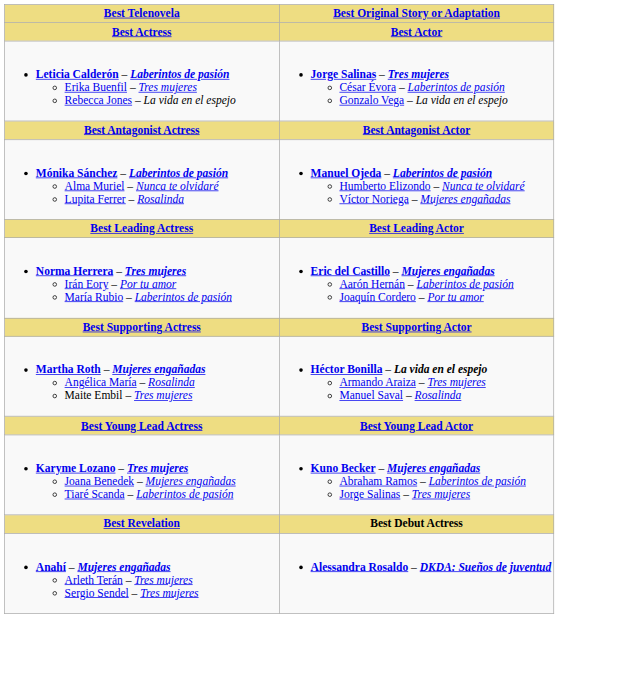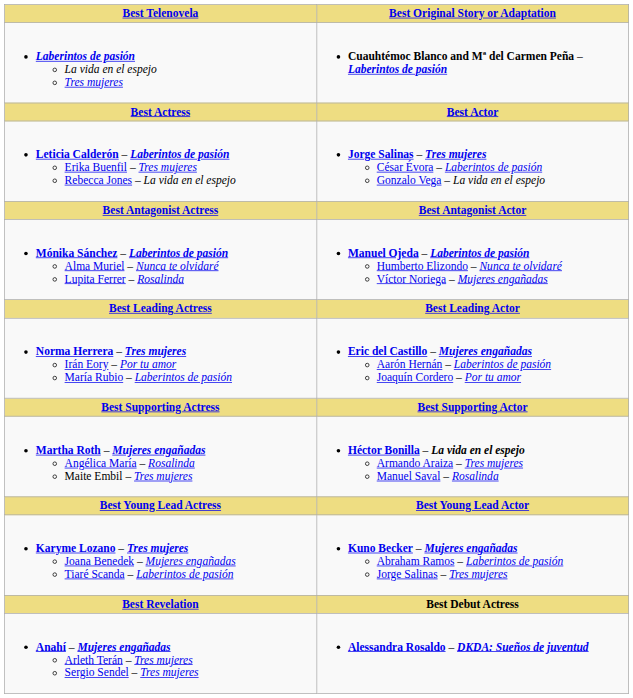+ row: Laberintos de pasión La vida en el espejo Tres mujeres | Cuauhtémoc Blanco and Mª del Carmen Peña – Laberintos de pasión
